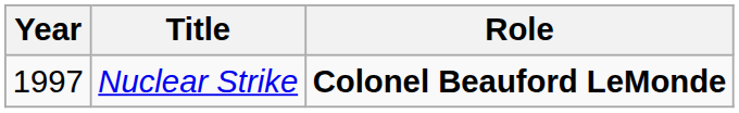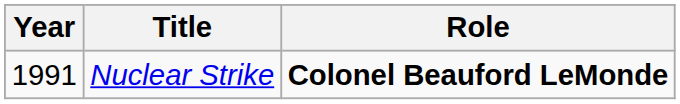Nuclear Strike | Year: 1997 -> 1991
